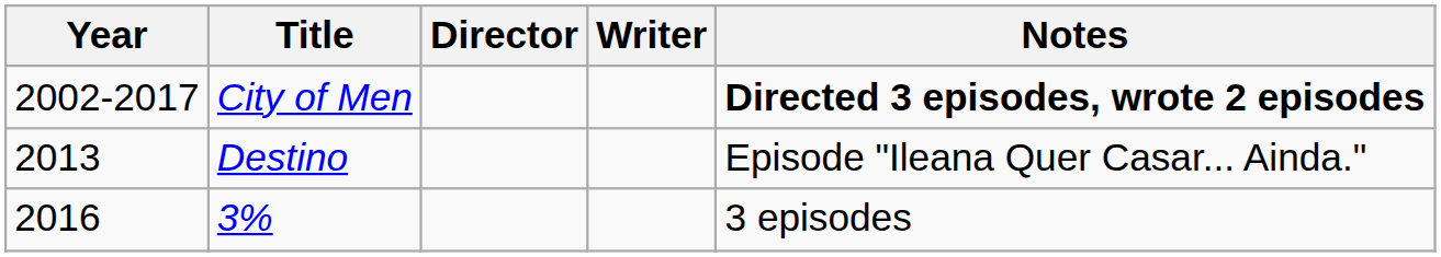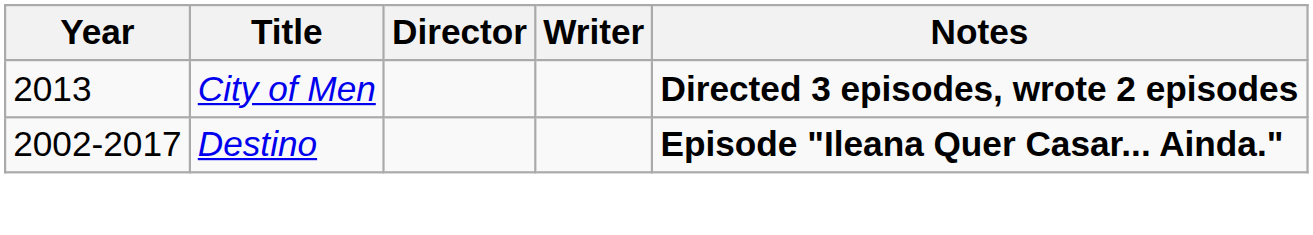City of Men | Year: 2002-2017 -> 2013
Destino | Year: 2013 -> 2002-2017
Destino | Notes: normal -> bold
- row: 2016 | 3% | 3 episodes
